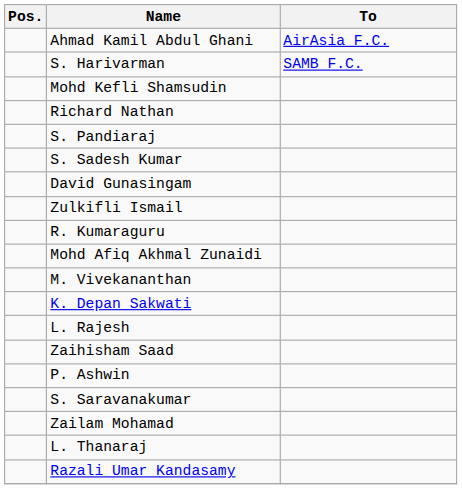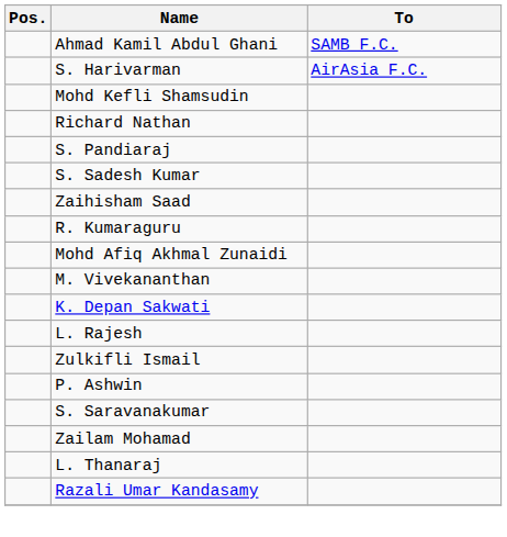Ahmad Kamil Abdul Ghani | To: AirAsia F.C. -> SAMB F.C.
S. Harivarman | To: SAMB F.C. -> AirAsia F.C.
- row: David Gunasingam
rows swapped: Zulkifli Ismail <-> Zaihisham Saad
